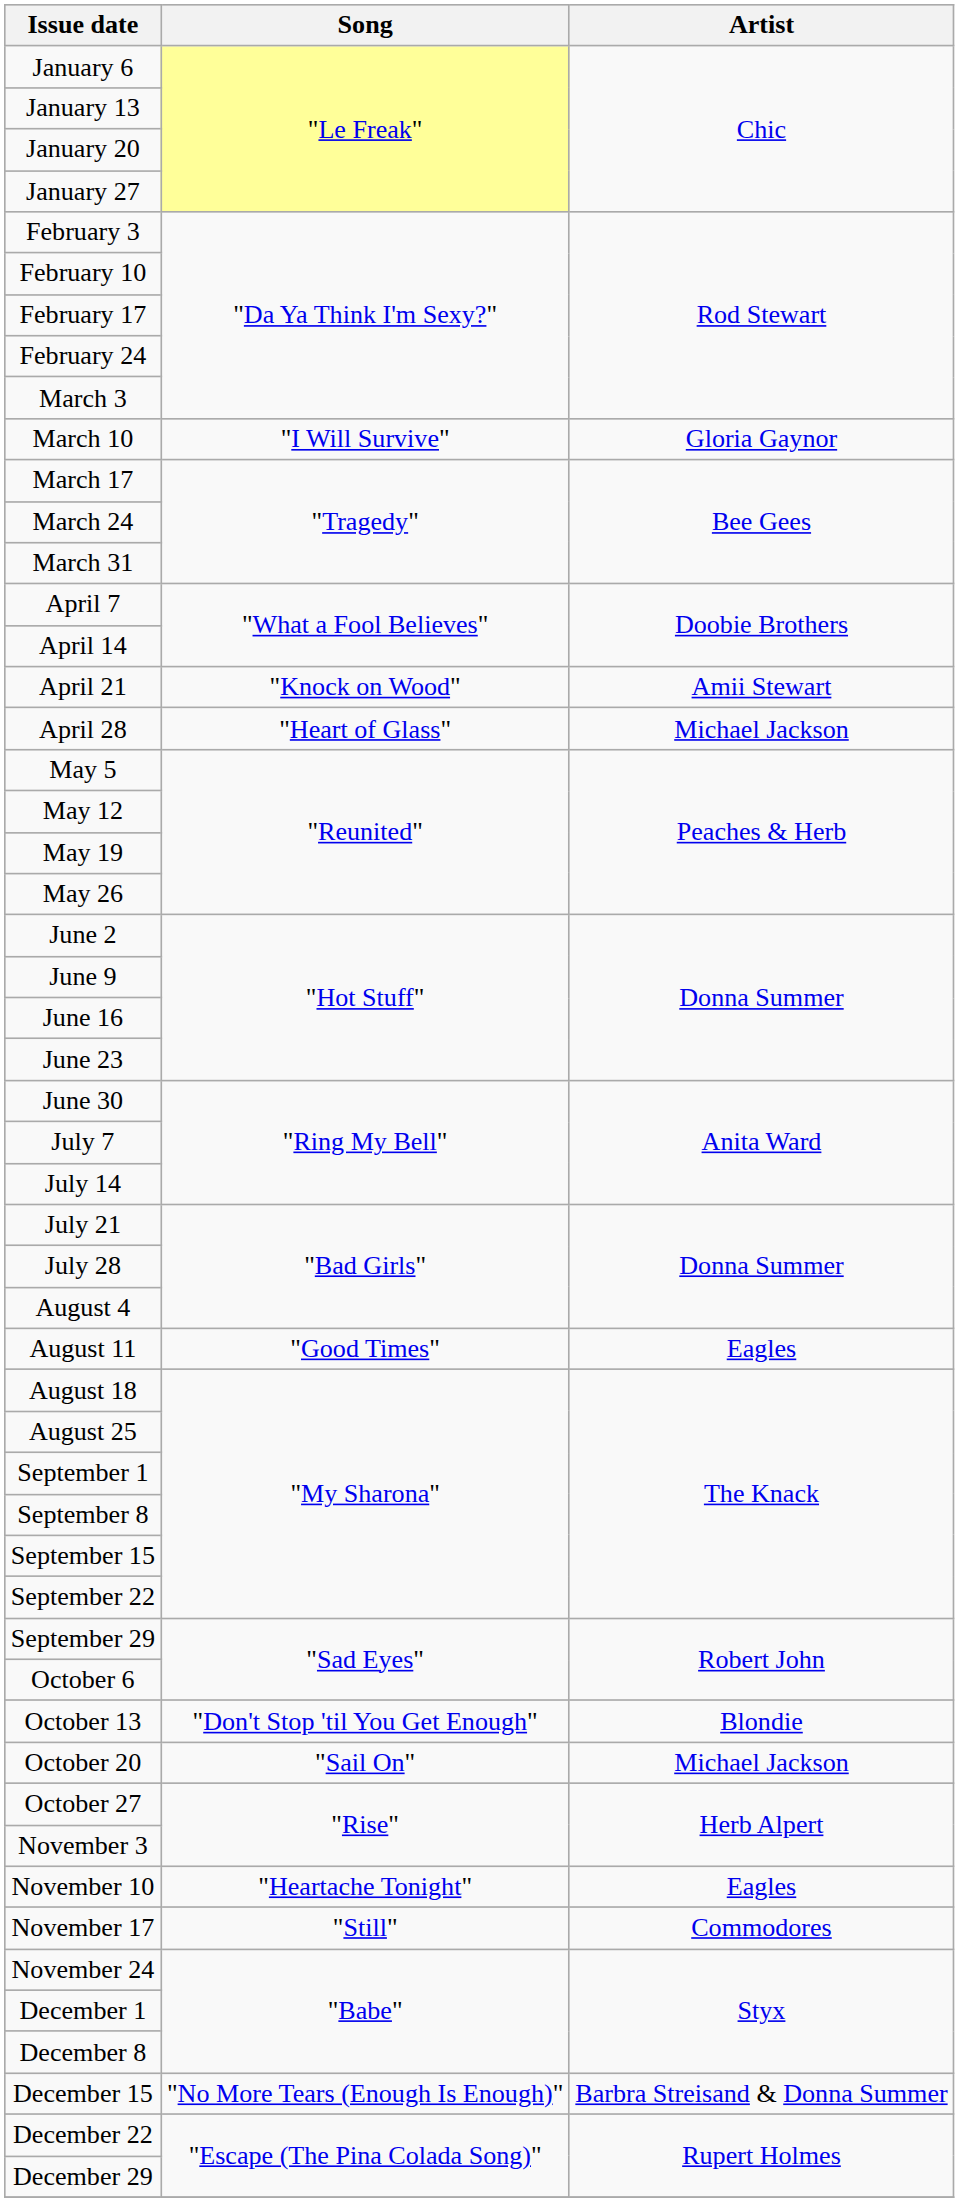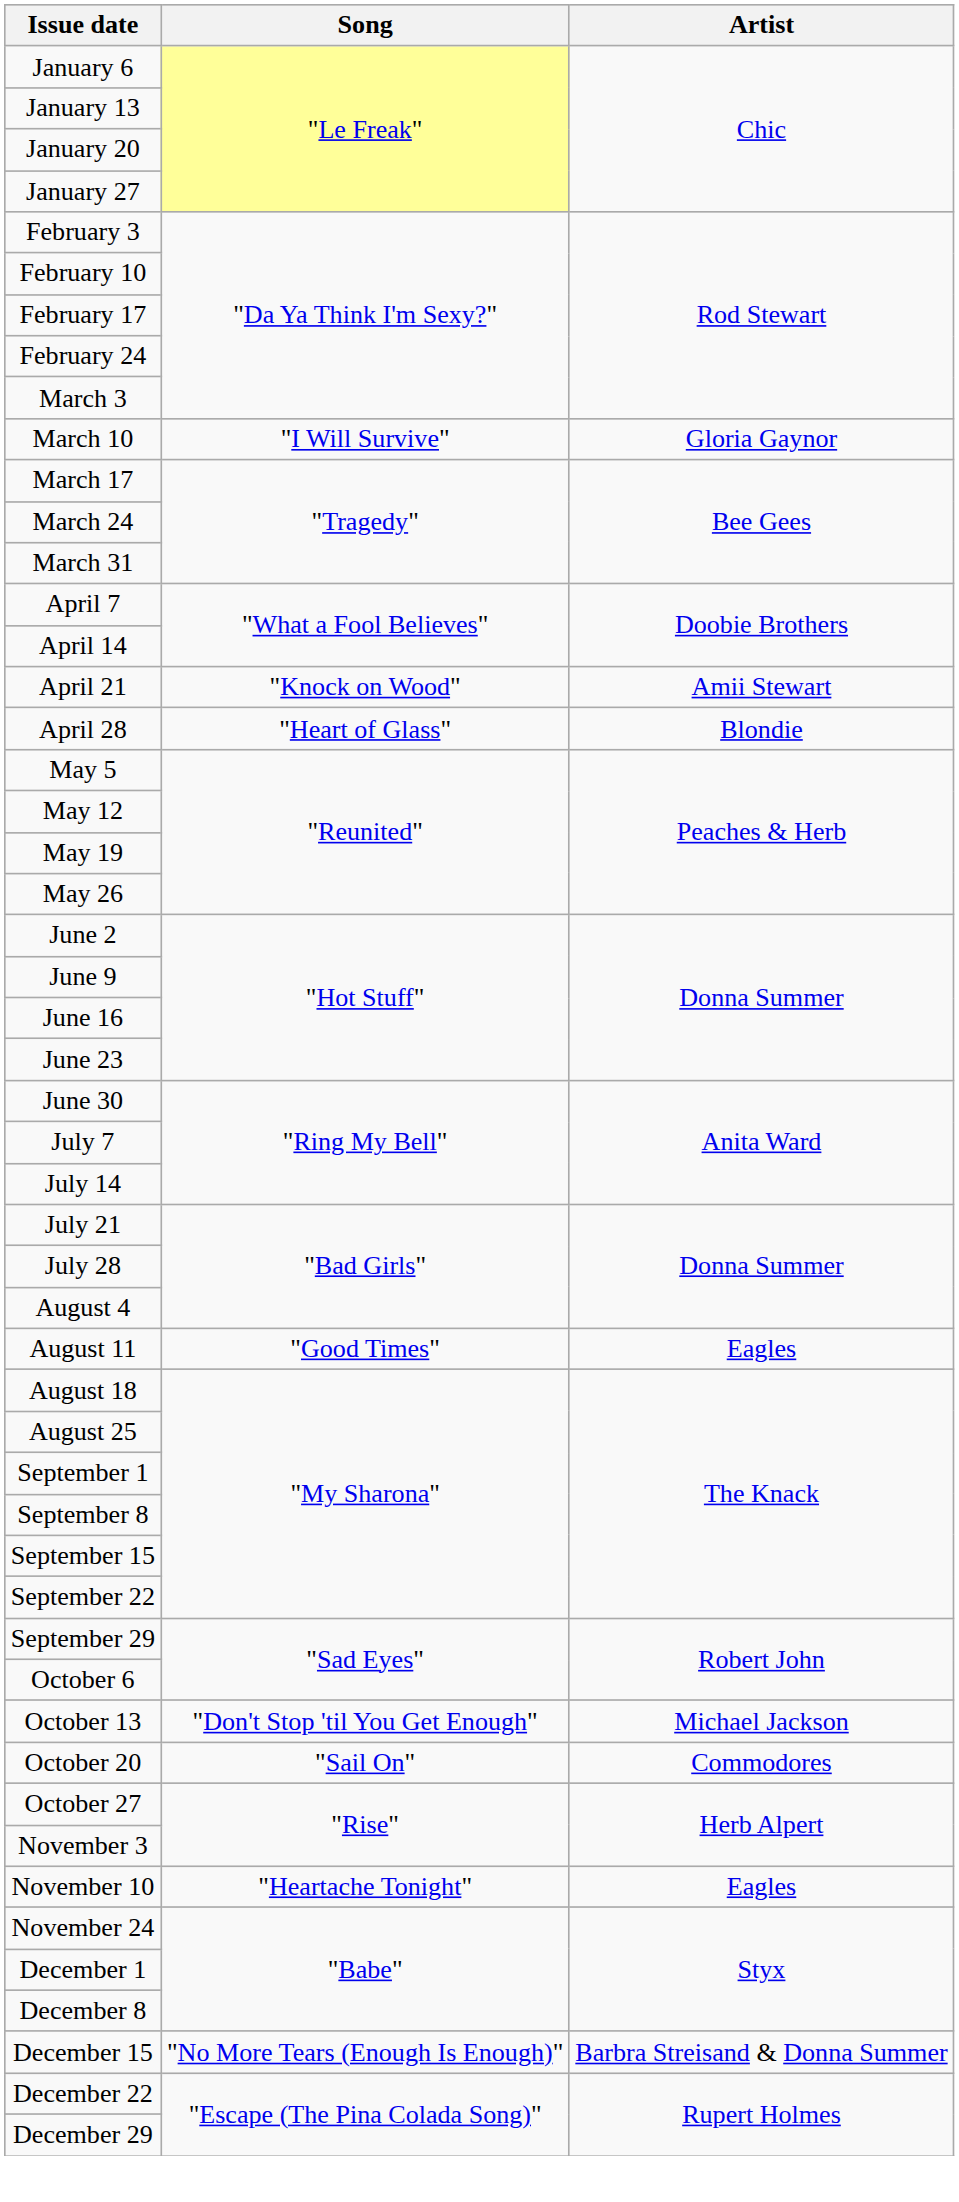April 28 | Artist: Michael Jackson -> Blondie
October 13 | Artist: Blondie -> Michael Jackson
October 20 | Artist: Michael Jackson -> Commodores
- row: November 17 | "Still" | Commodores
